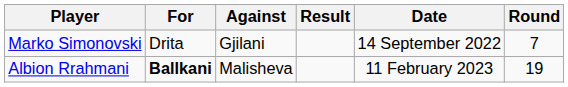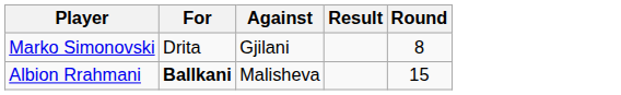- column: Date | 14 September 2022 | 11 February 2023
Marko Simonovski | Round: 7 -> 8
Albion Rrahmani | Round: 19 -> 15
